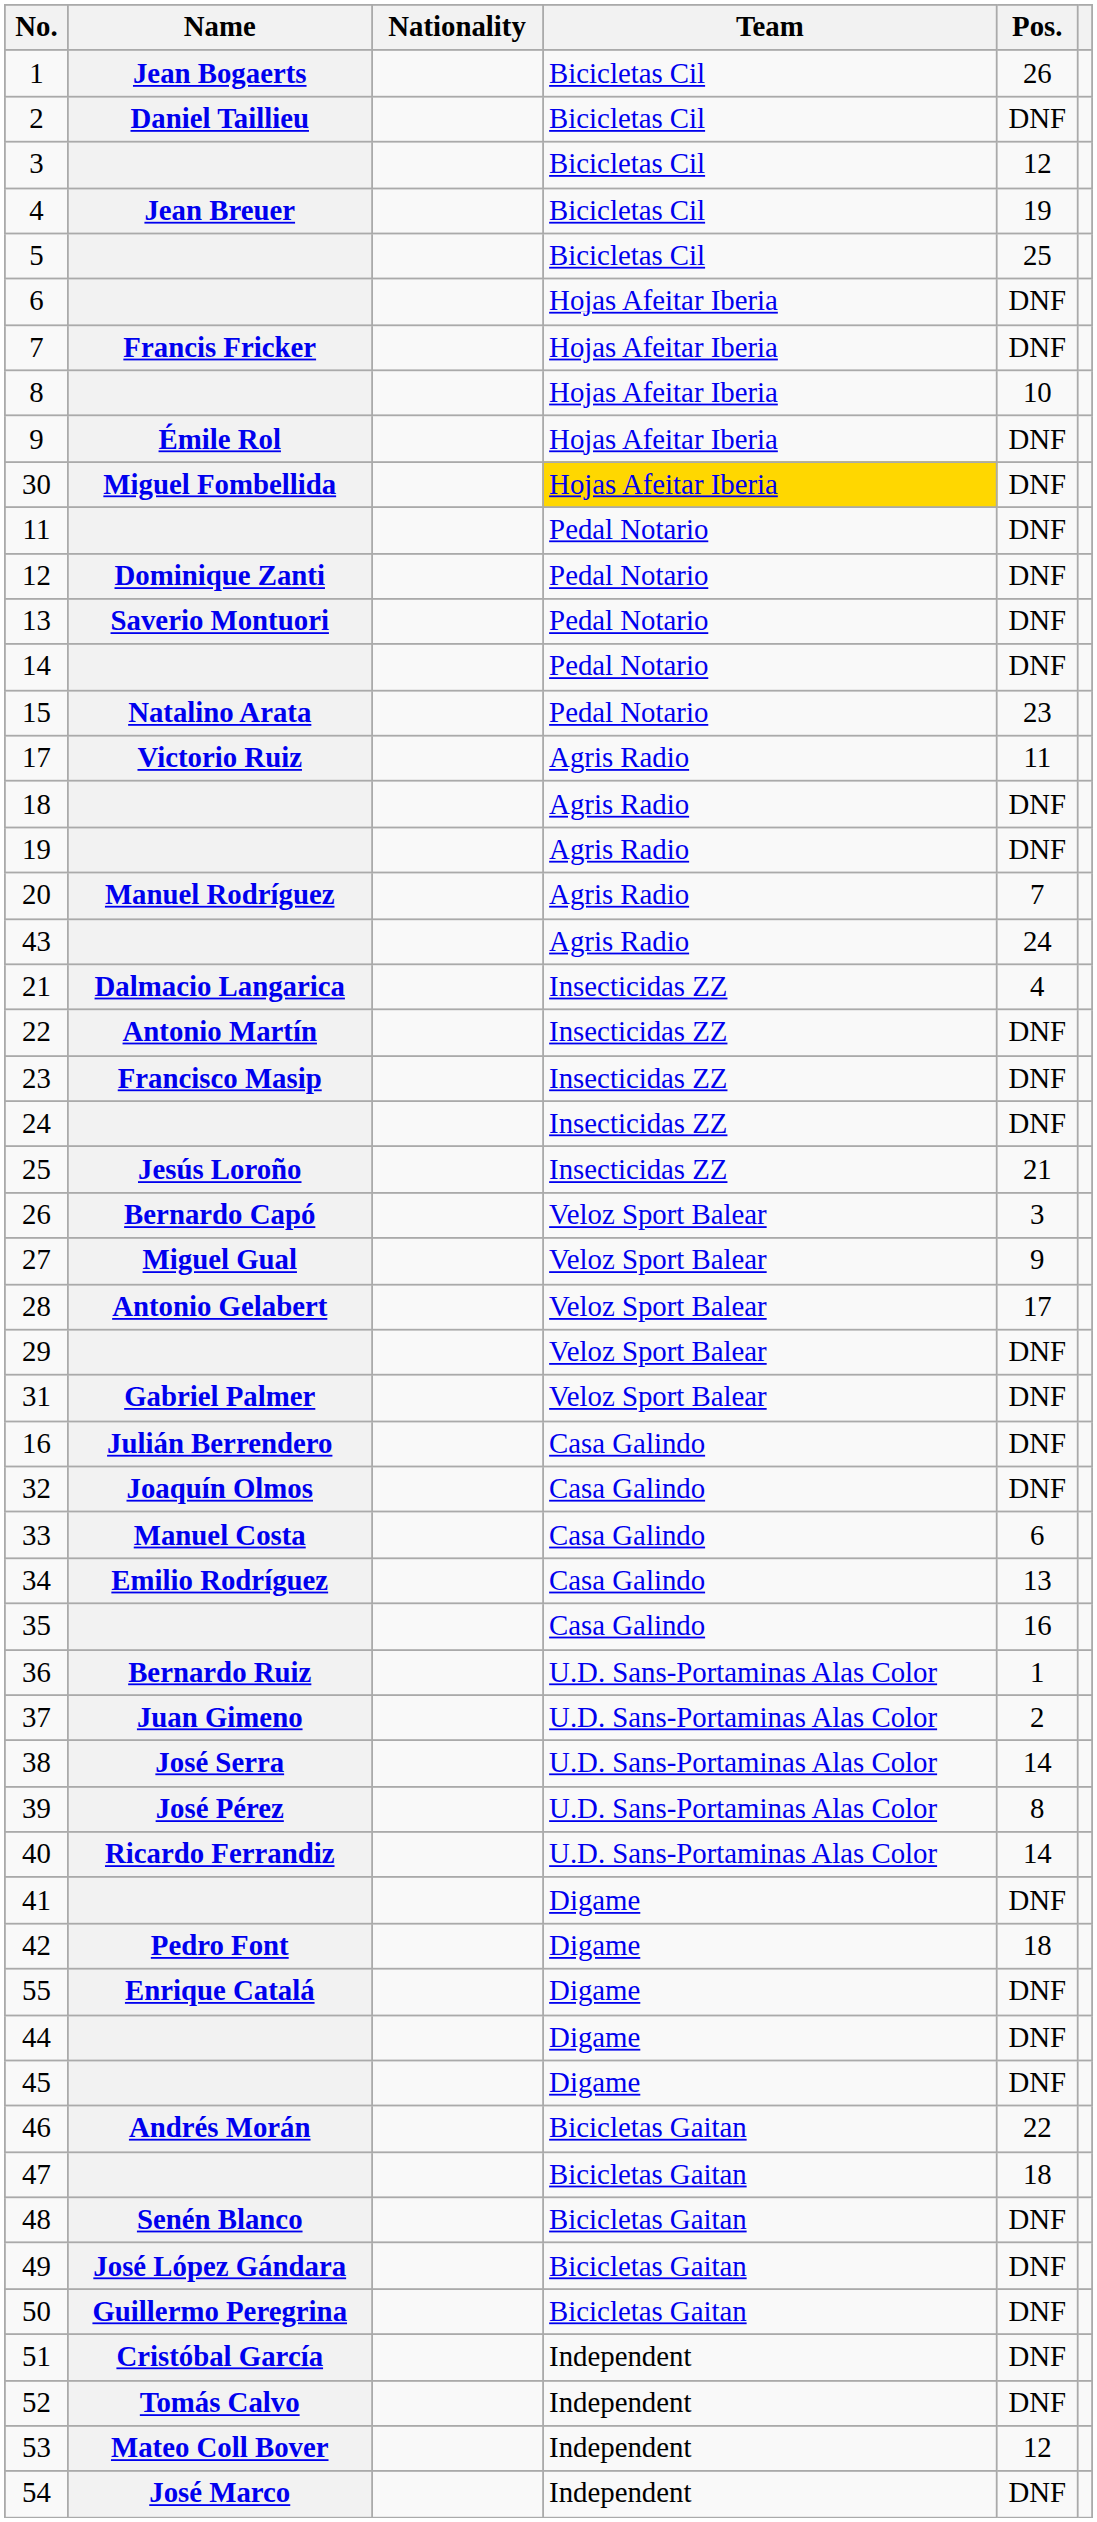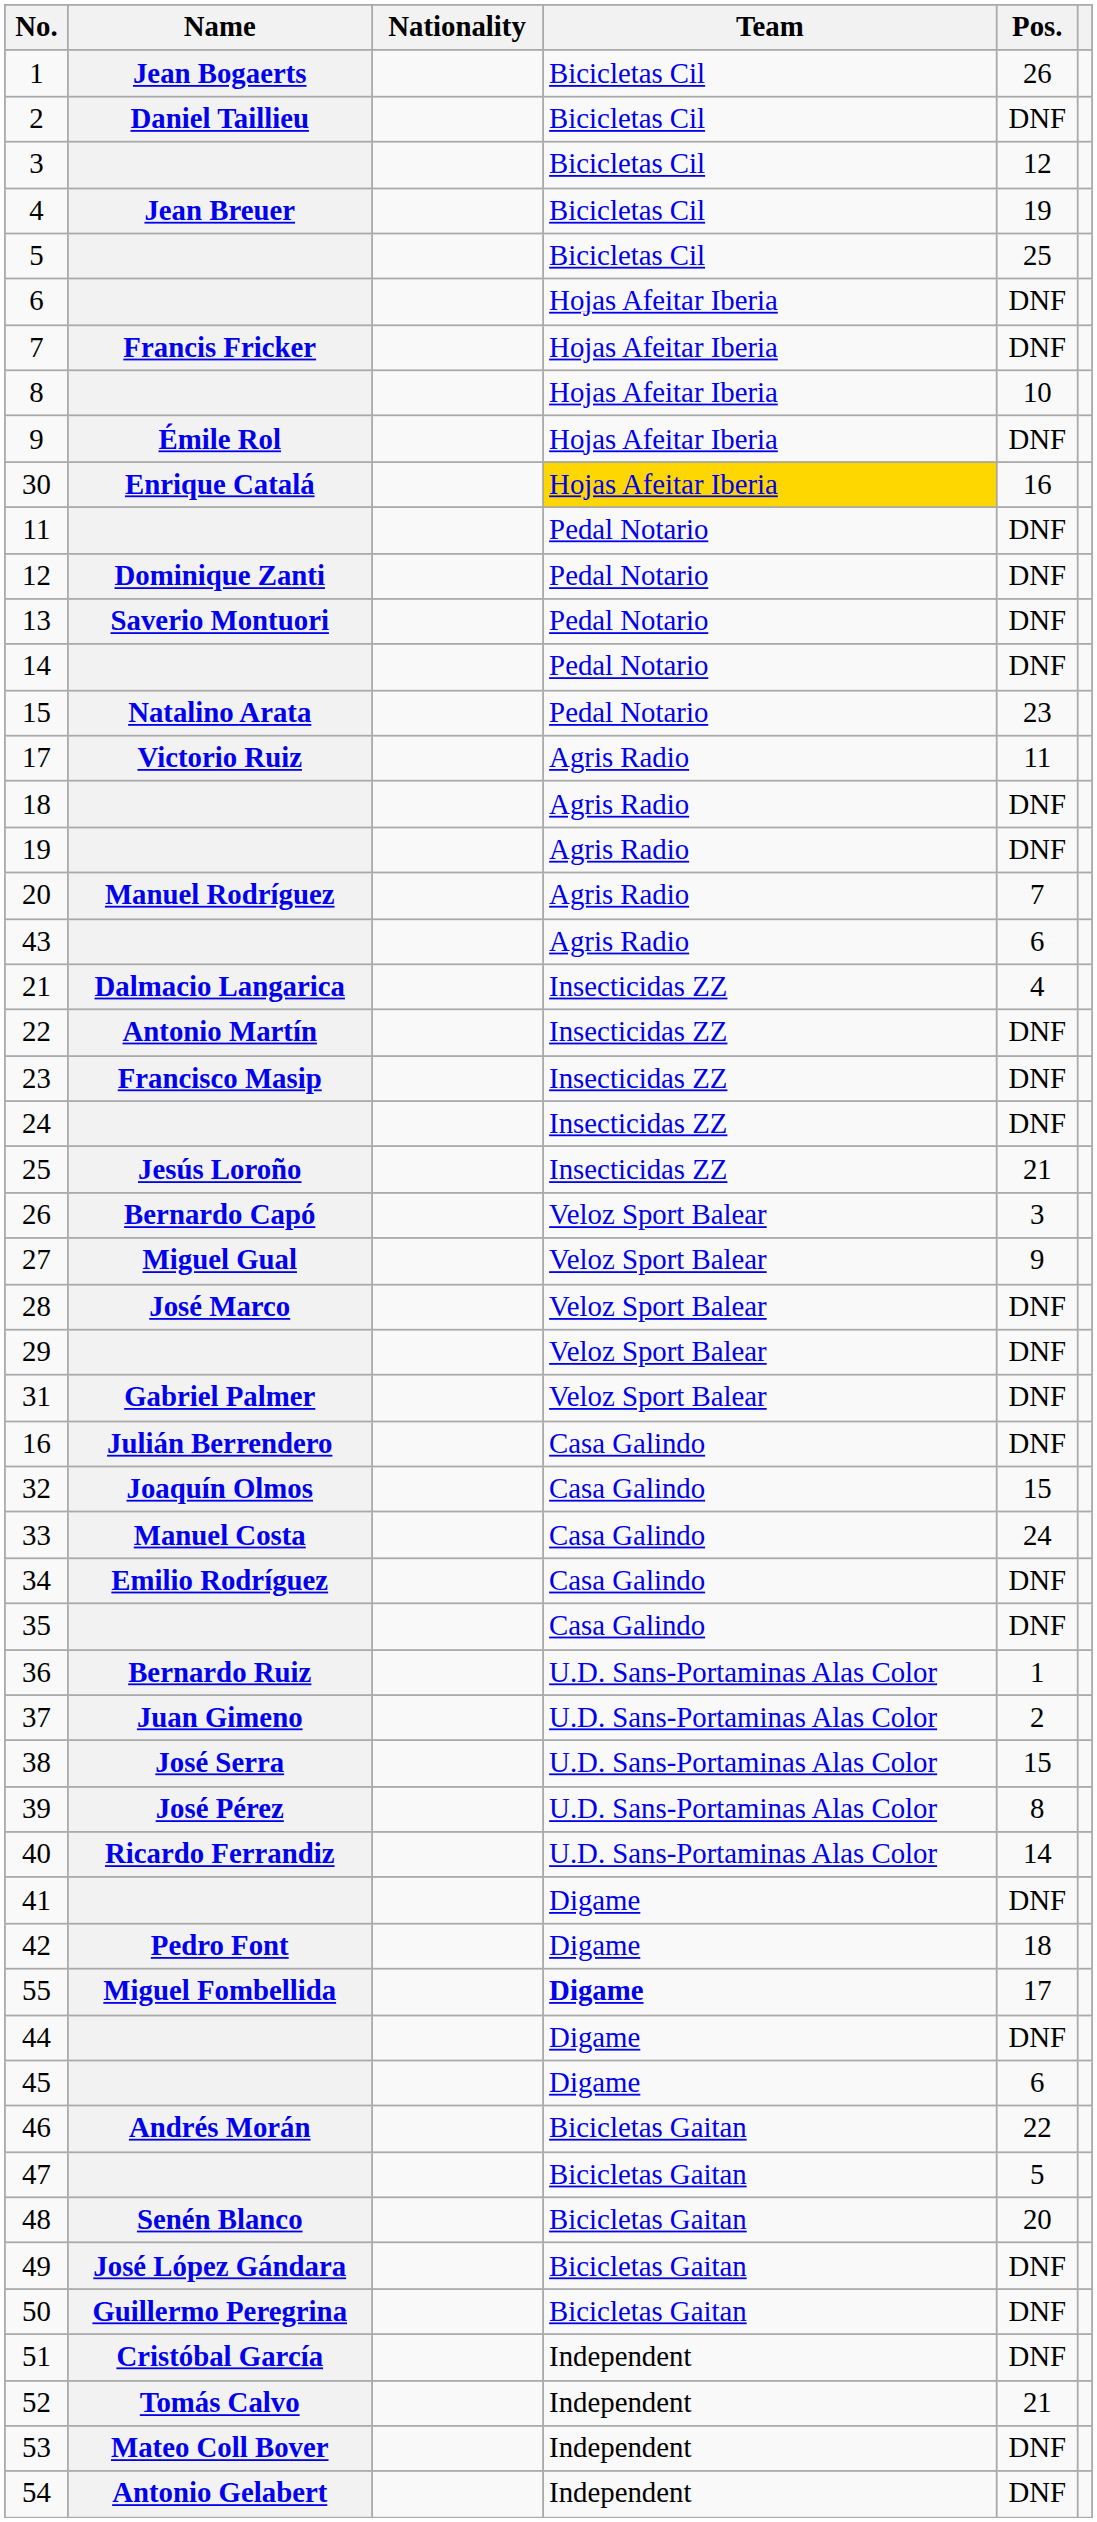30 | Name: Miguel Fombellida -> Enrique Catalá
30 | Pos.: DNF -> 16
43 | Pos.: 24 -> 6
28 | Name: Antonio Gelabert -> José Marco
28 | Pos.: 17 -> DNF
32 | Pos.: DNF -> 15
33 | Pos.: 6 -> 24
34 | Pos.: 13 -> DNF
35 | Pos.: 16 -> DNF
38 | Pos.: 14 -> 15
55 | Name: Enrique Catalá -> Miguel Fombellida
55 | Team: normal -> bold
55 | Pos.: DNF -> 17
45 | Pos.: DNF -> 6
47 | Pos.: 18 -> 5
48 | Pos.: DNF -> 20
52 | Pos.: DNF -> 21
53 | Pos.: 12 -> DNF
54 | Name: José Marco -> Antonio Gelabert
